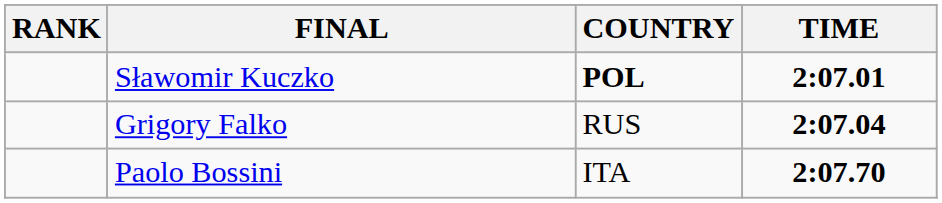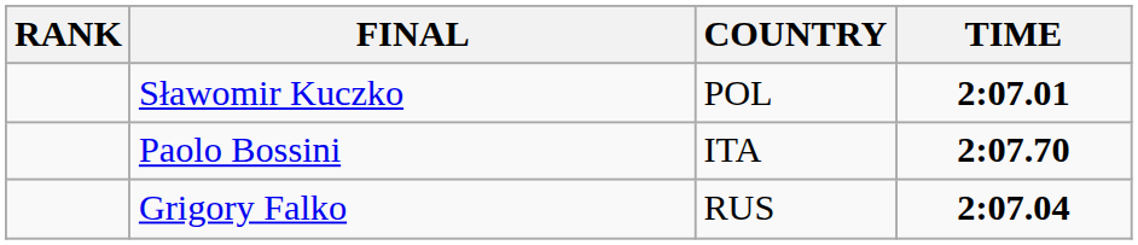Sławomir Kuczko | COUNTRY: bold -> normal
rows swapped: Grigory Falko <-> Paolo Bossini
